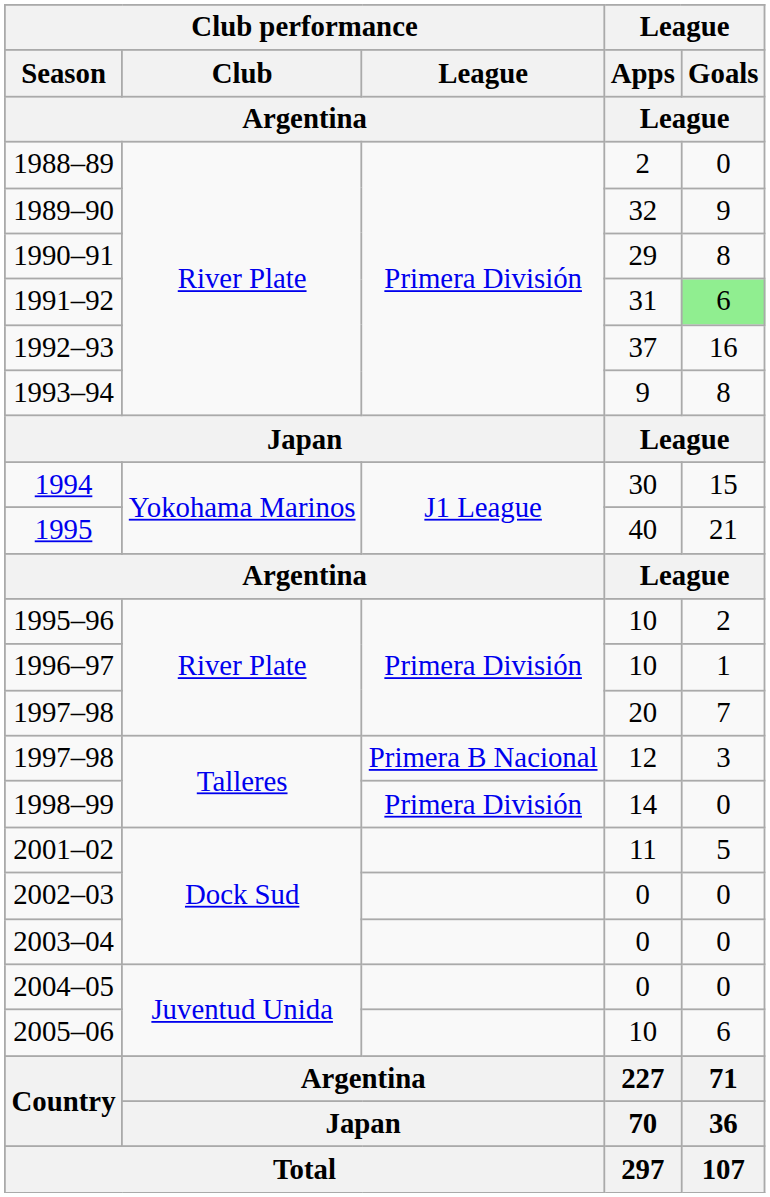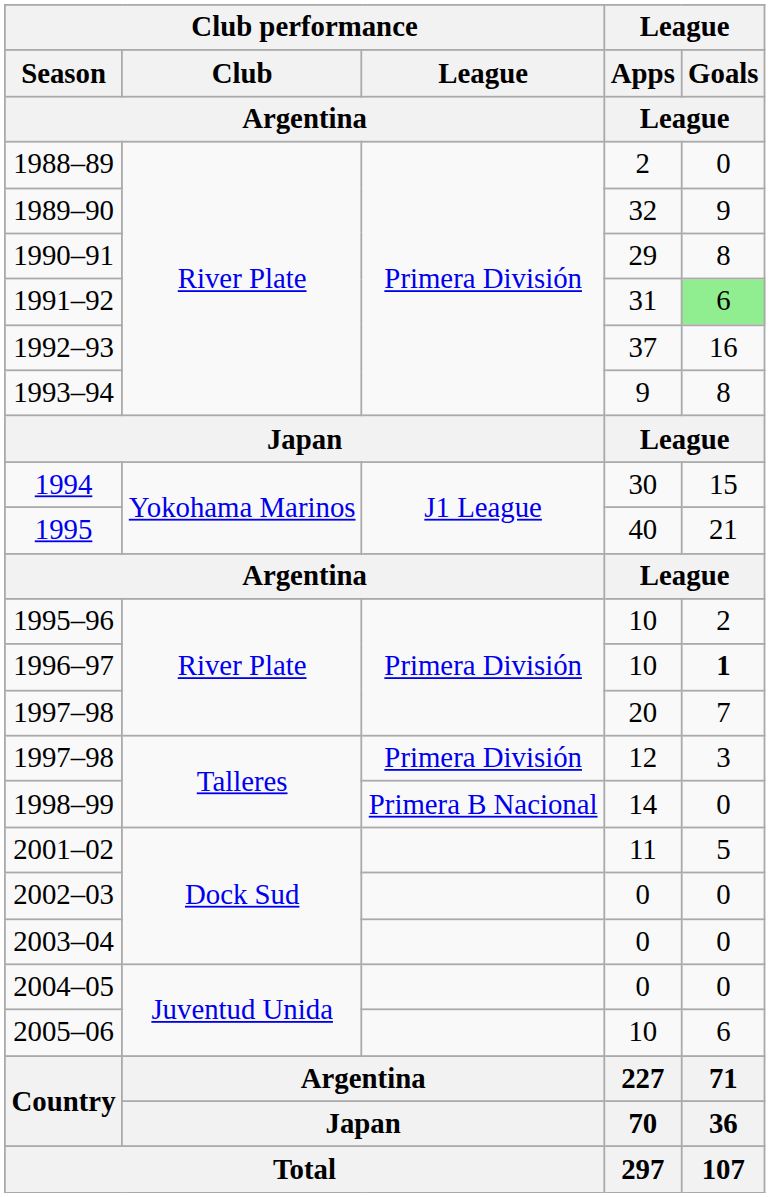1996–97 | League / Goals / League: normal -> bold
1997–98 / 12 | Club performance / League / Argentina: Primera B Nacional -> Primera División
1998–99 | Club performance / League / Argentina: Primera División -> Primera B Nacional
